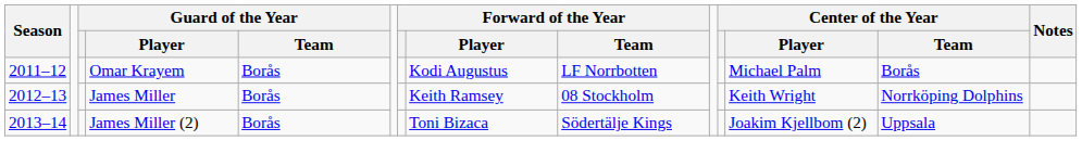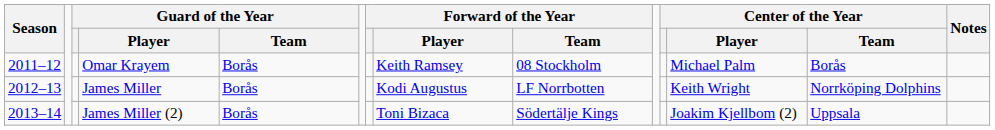Omar Krayem | Forward of the Year / Player: Kodi Augustus -> Keith Ramsey
Omar Krayem | Forward of the Year / Team: LF Norrbotten -> 08 Stockholm
James Miller | Forward of the Year / Player: Keith Ramsey -> Kodi Augustus
James Miller | Forward of the Year / Team: 08 Stockholm -> LF Norrbotten
